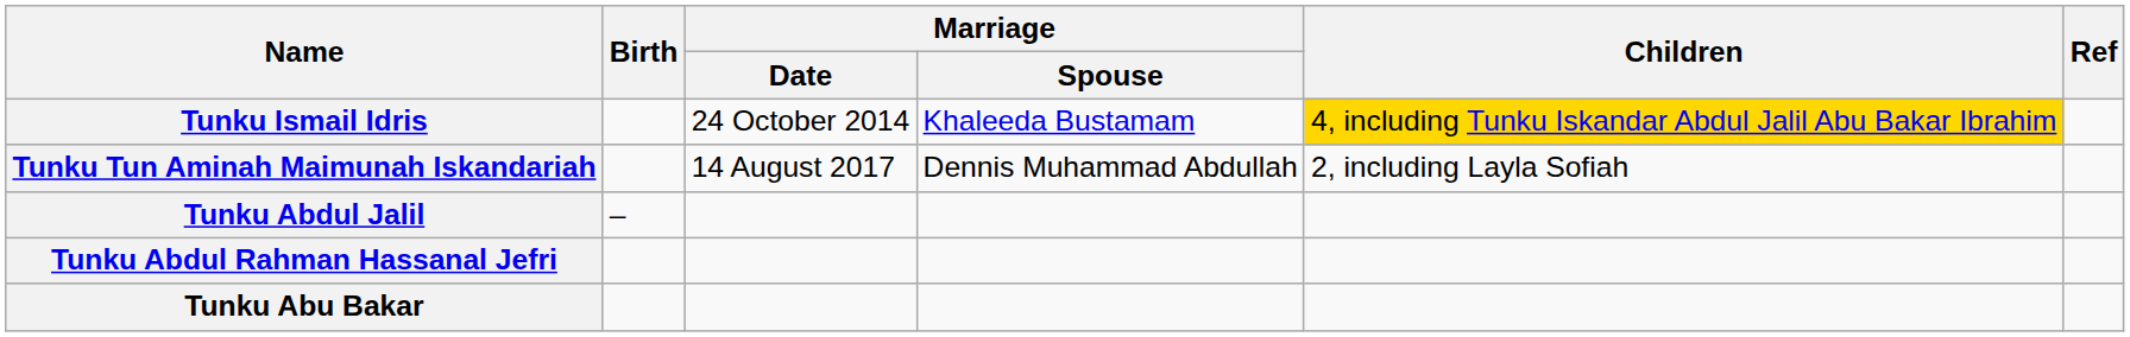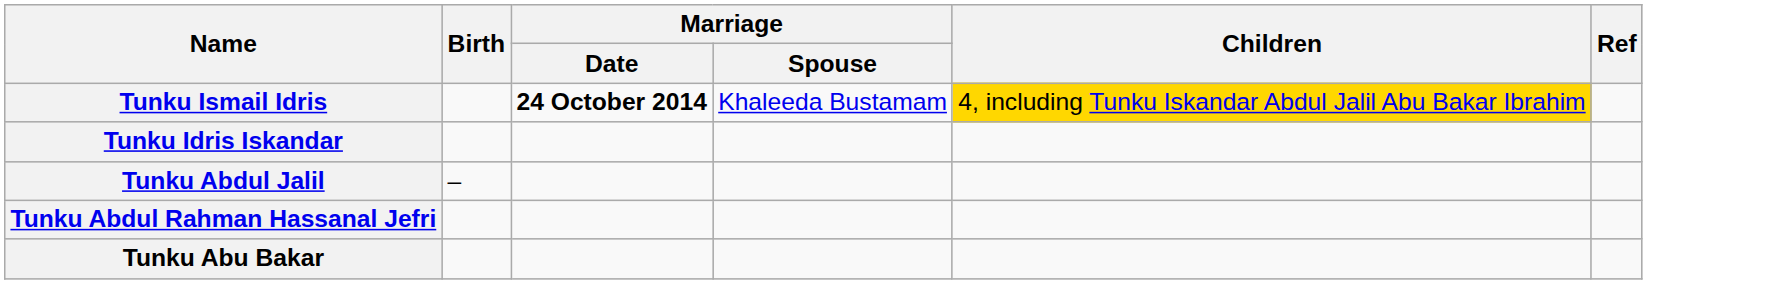Tunku Ismail Idris | Marriage / Date: normal -> bold
- row: Tunku Tun Aminah Maimunah Iskandariah | 14 August 2017 | Dennis Muhammad Abdullah | 2, including Layla Sofiah
+ row: Tunku Idris Iskandar
